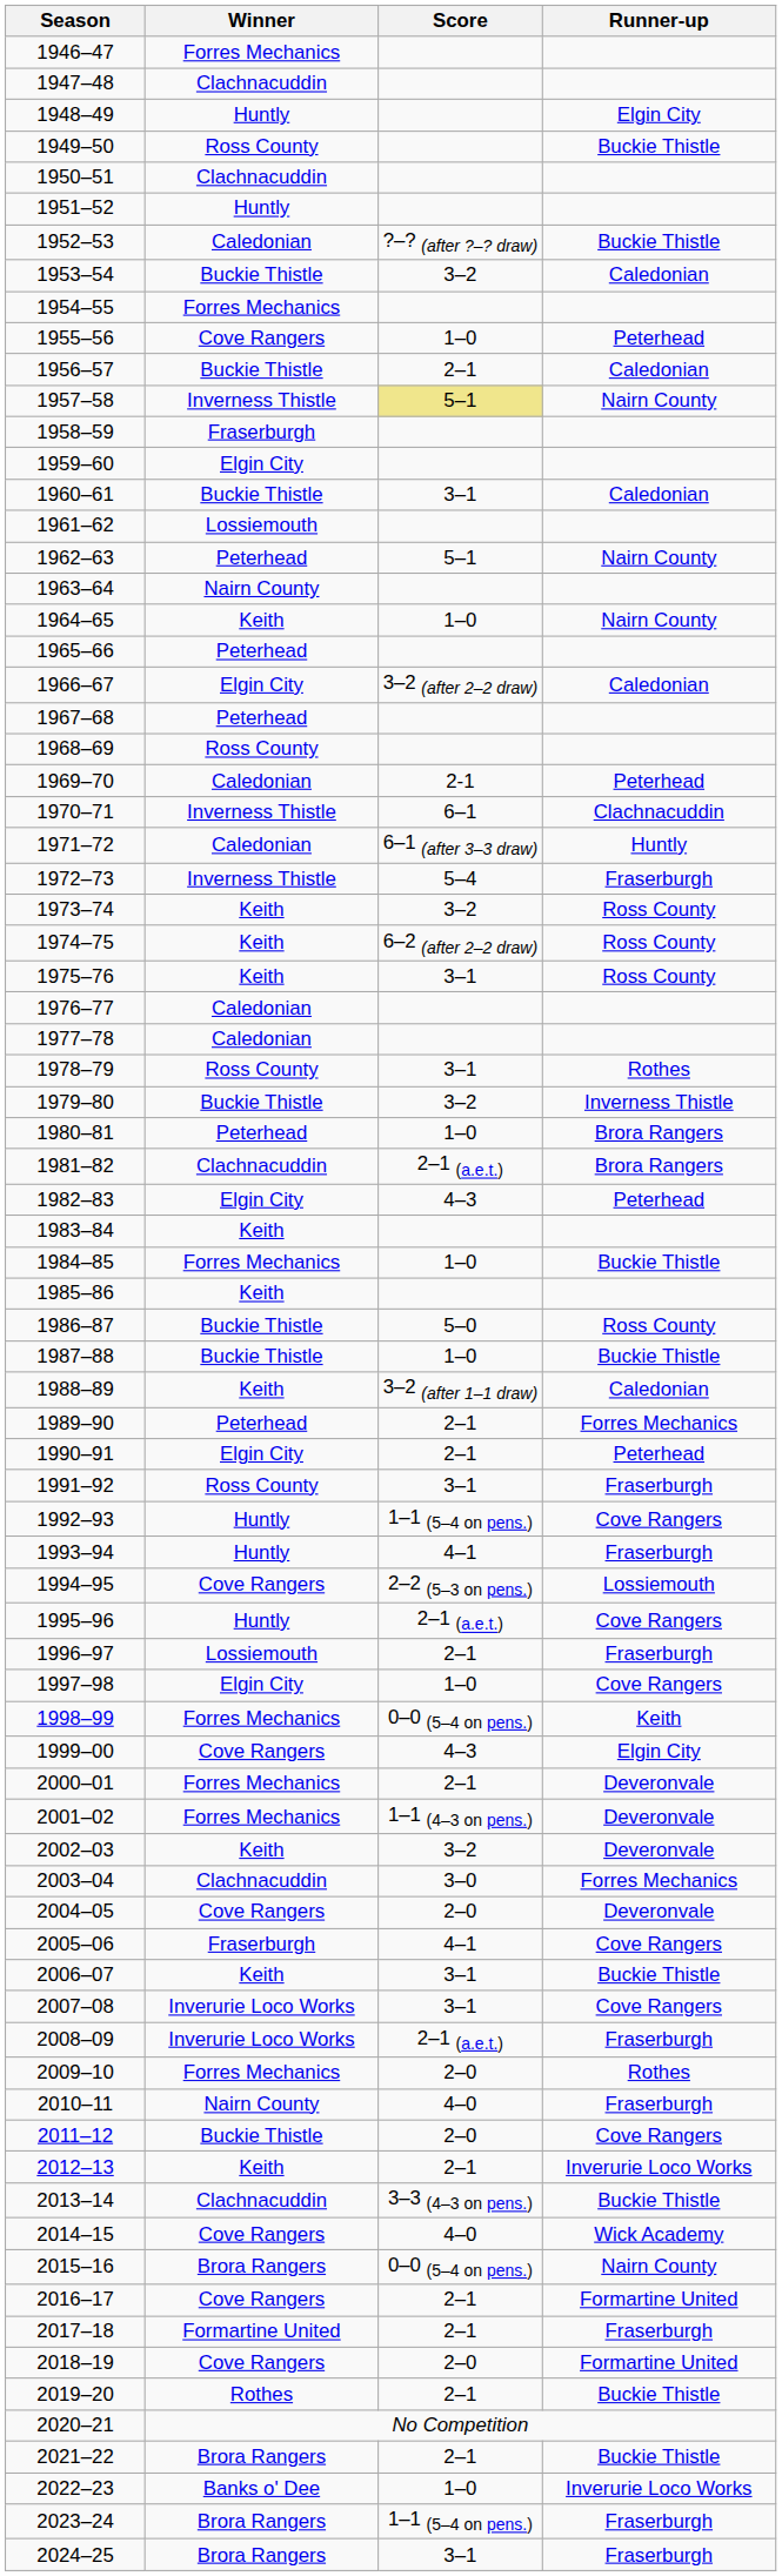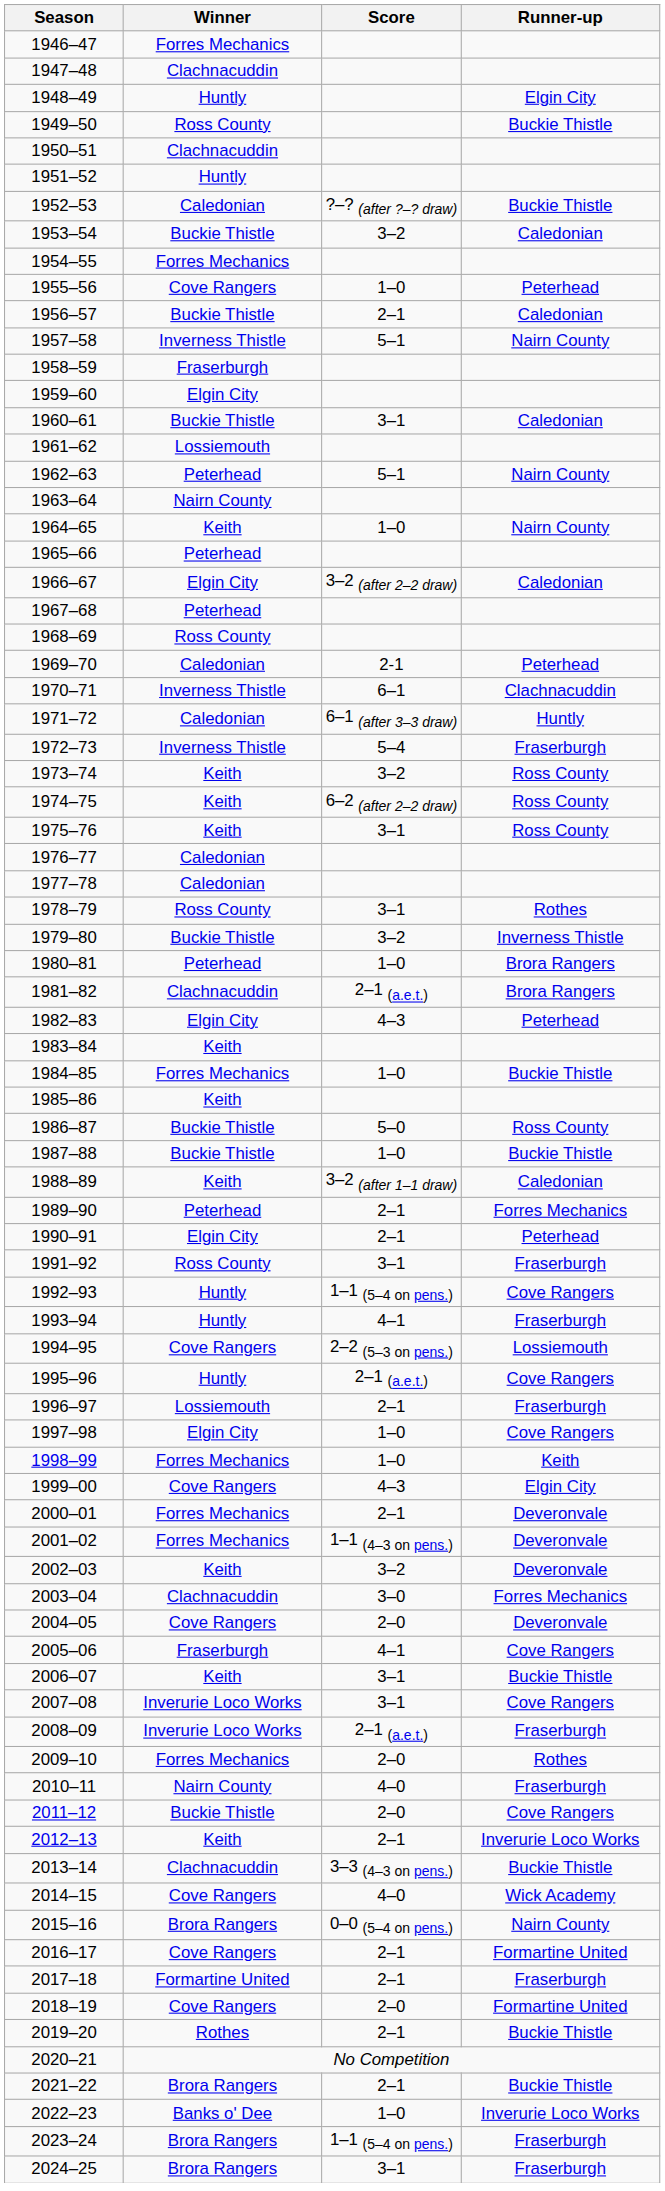1957–58 | Score: khaki background -> no background
1998–99 | Score: 0–0 (5–4 on pens.) -> 1–0
